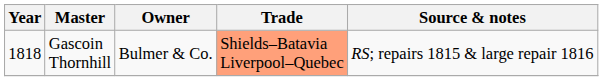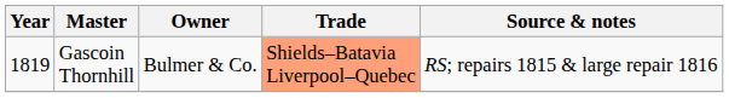Gascoin Thornhill | Year: 1818 -> 1819
